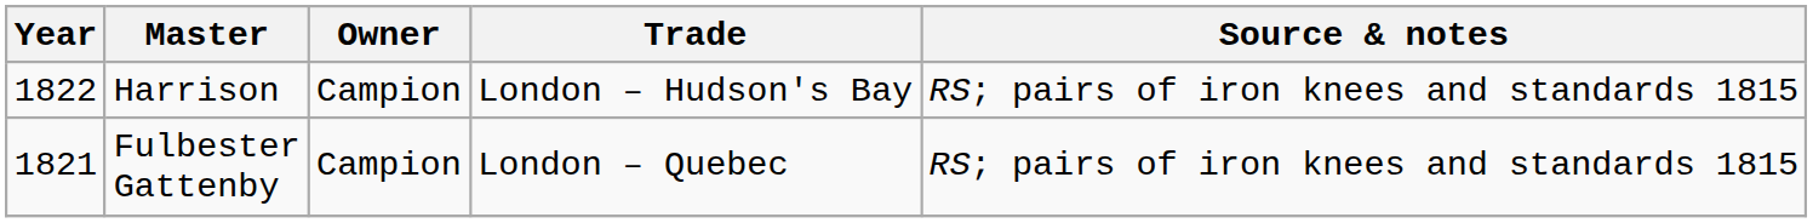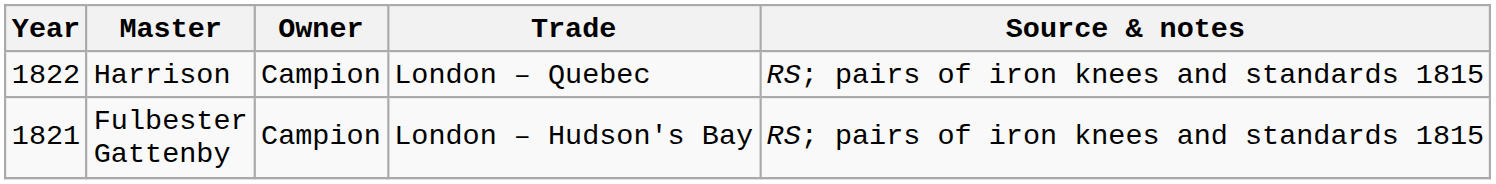Harrison | Trade: London – Hudson's Bay -> London – Quebec
Fulbester Gattenby | Trade: London – Quebec -> London – Hudson's Bay
